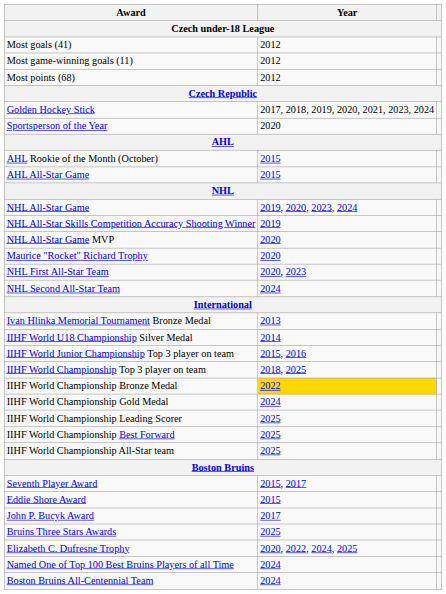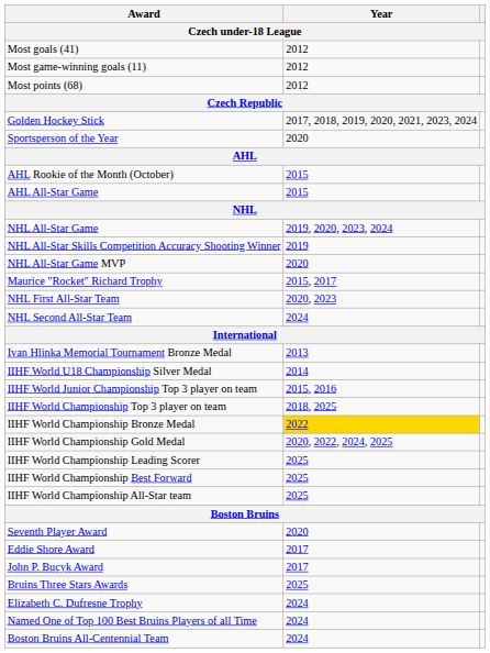Maurice "Rocket" Richard Trophy | Year: 2020 -> 2015, 2017
IIHF World Championship Gold Medal | Year: 2024 -> 2020, 2022, 2024, 2025
Seventh Player Award | Year: 2015, 2017 -> 2020
Eddie Shore Award | Year: 2015 -> 2017
Elizabeth C. Dufresne Trophy | Year: 2020, 2022, 2024, 2025 -> 2024
